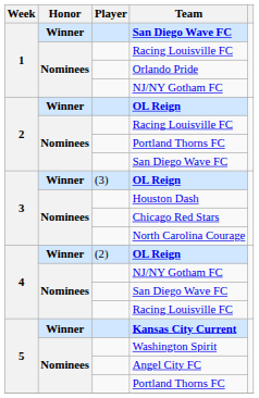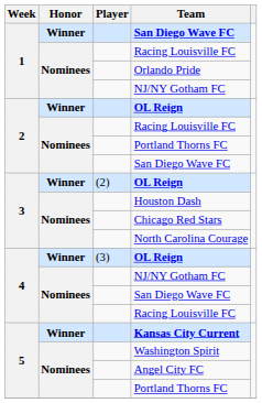3 / OL Reign | Player: (3) -> (2)
4 / OL Reign | Player: (2) -> (3)
